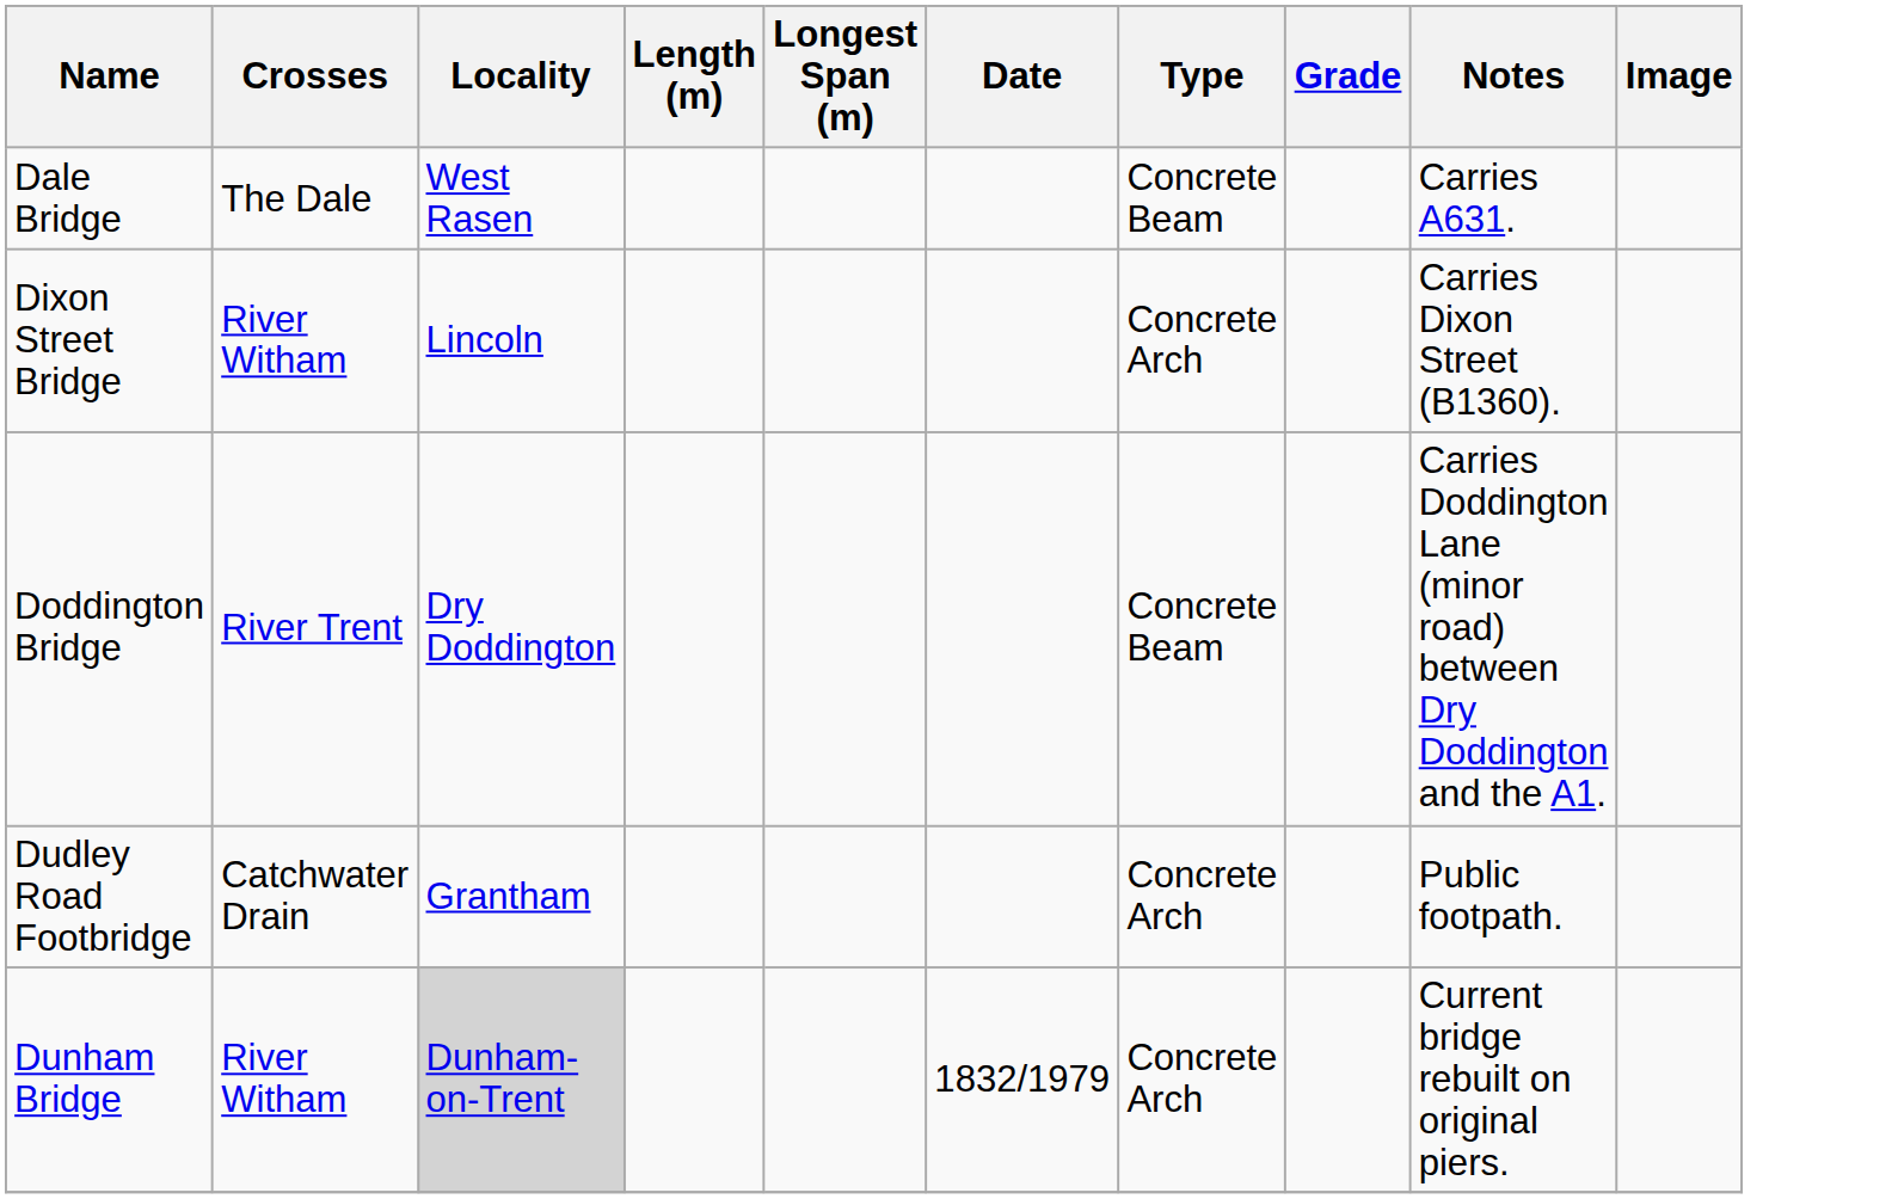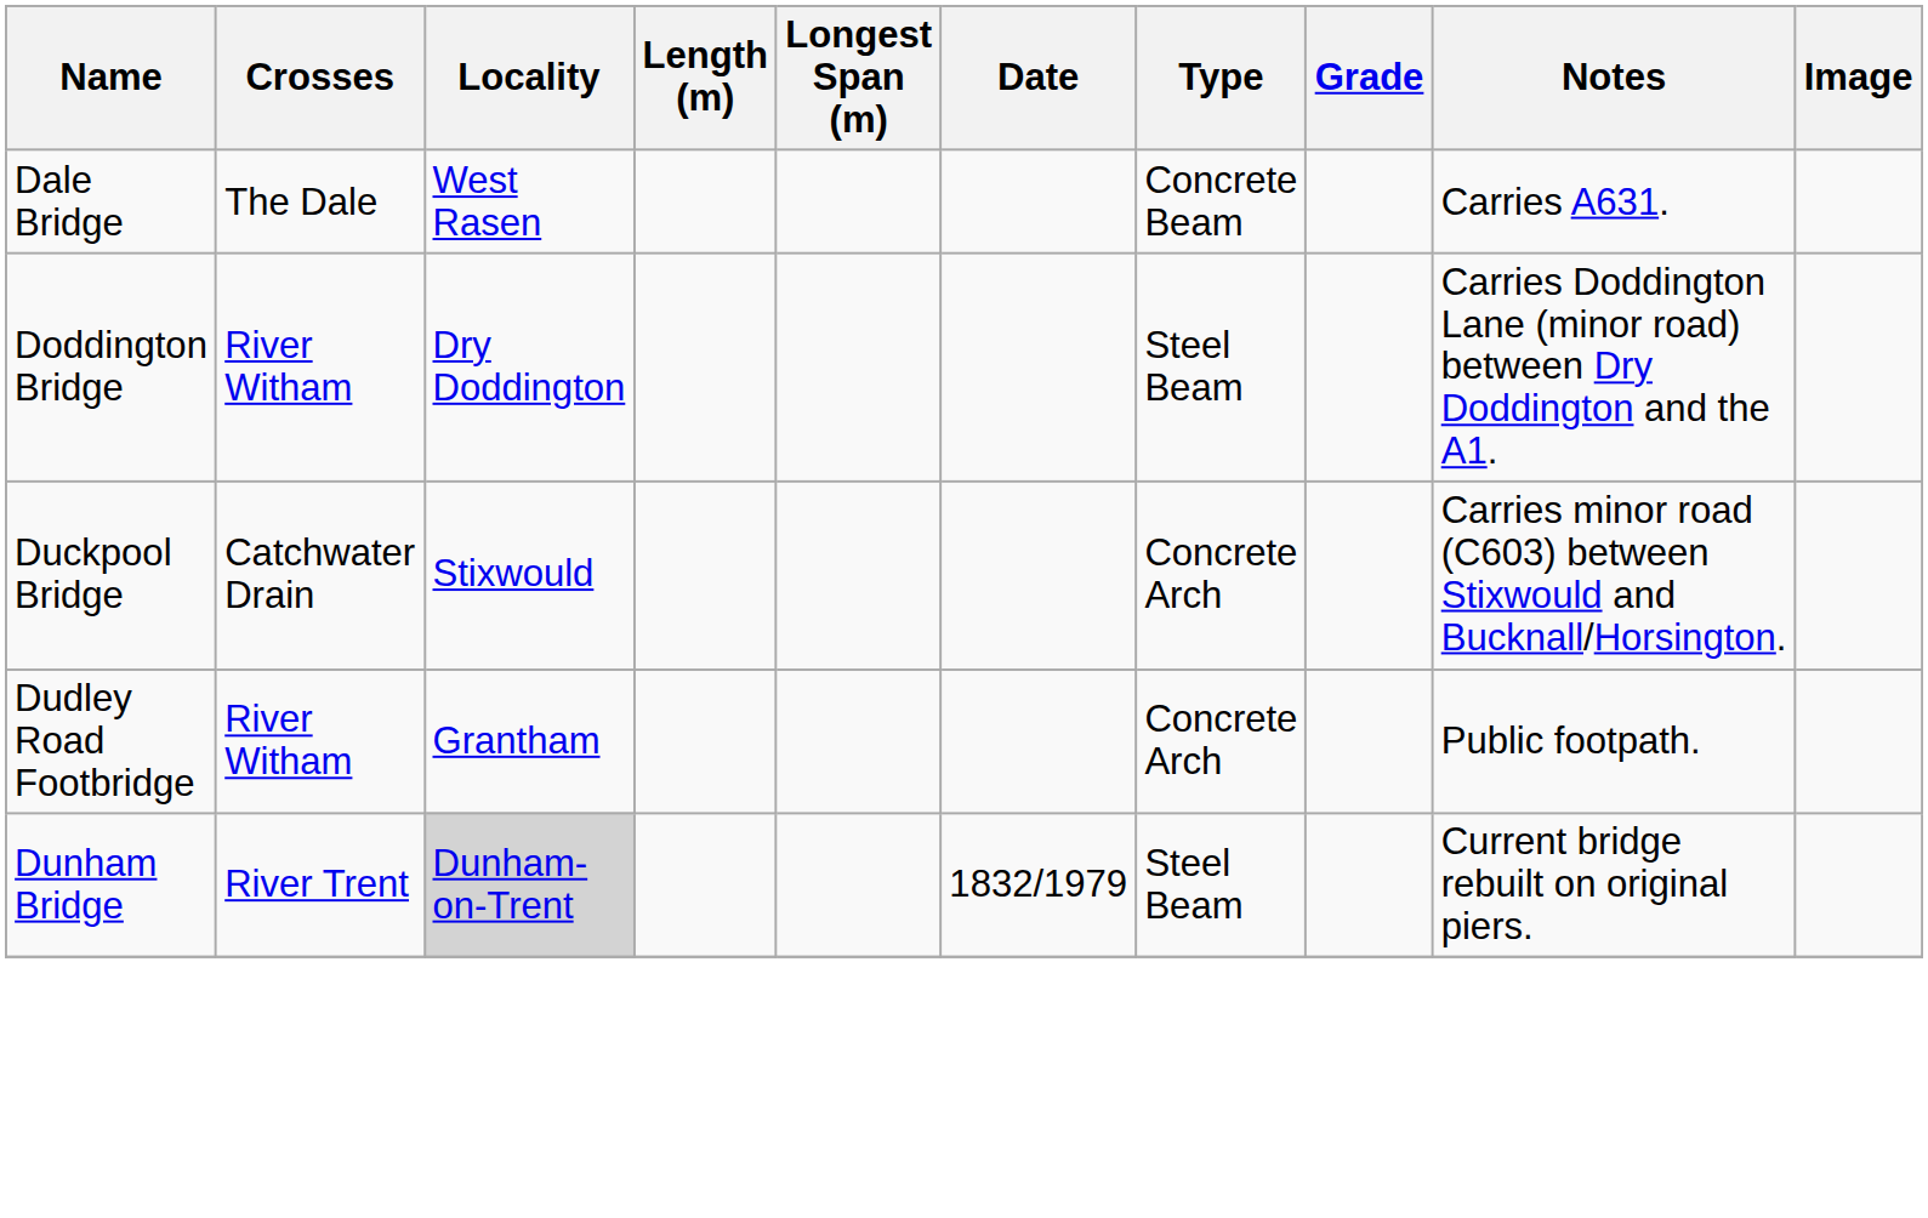- row: Dixon Street Bridge | River Witham | Lincoln | Concrete Arch | Carries Dixon Street (B1360).
Doddington Bridge | Crosses: River Trent -> River Witham
Doddington Bridge | Type: Concrete Beam -> Steel Beam
+ row: Duckpool Bridge | Catchwater Drain | Stixwould | Concrete Arch | Carries minor road (C603) between Stixwould and Bucknall/Horsington.
Dudley Road Footbridge | Crosses: Catchwater Drain -> River Witham
Dunham Bridge | Crosses: River Witham -> River Trent
Dunham Bridge | Type: Concrete Arch -> Steel Beam
